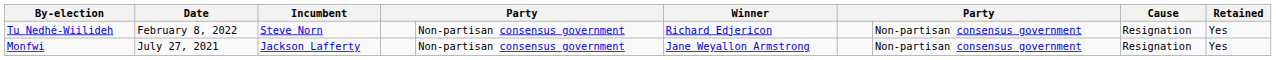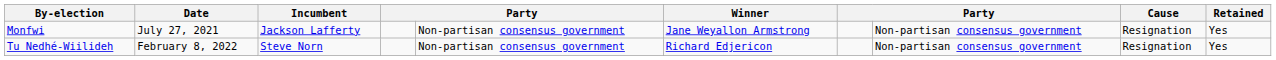rows swapped: Tu Nedhé-Wiilideh <-> Monfwi
